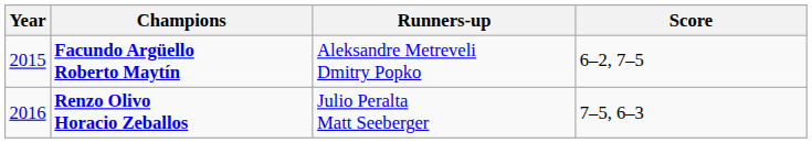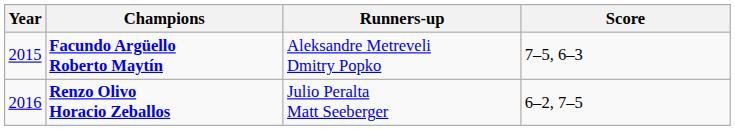Facundo Argüello Roberto Maytín | Score: 6–2, 7–5 -> 7–5, 6–3
Renzo Olivo Horacio Zeballos | Score: 7–5, 6–3 -> 6–2, 7–5
